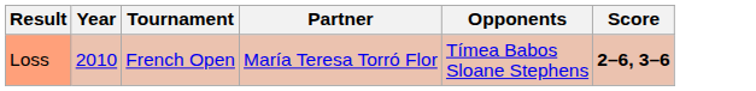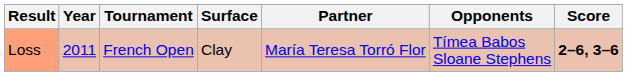+ column: Surface | Clay
Loss | Year: 2010 -> 2011
